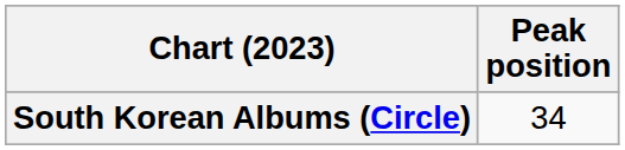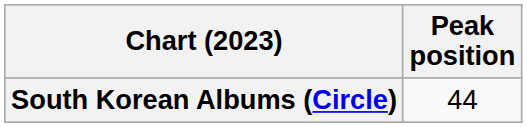South Korean Albums (Circle) | Peak position: 34 -> 44
